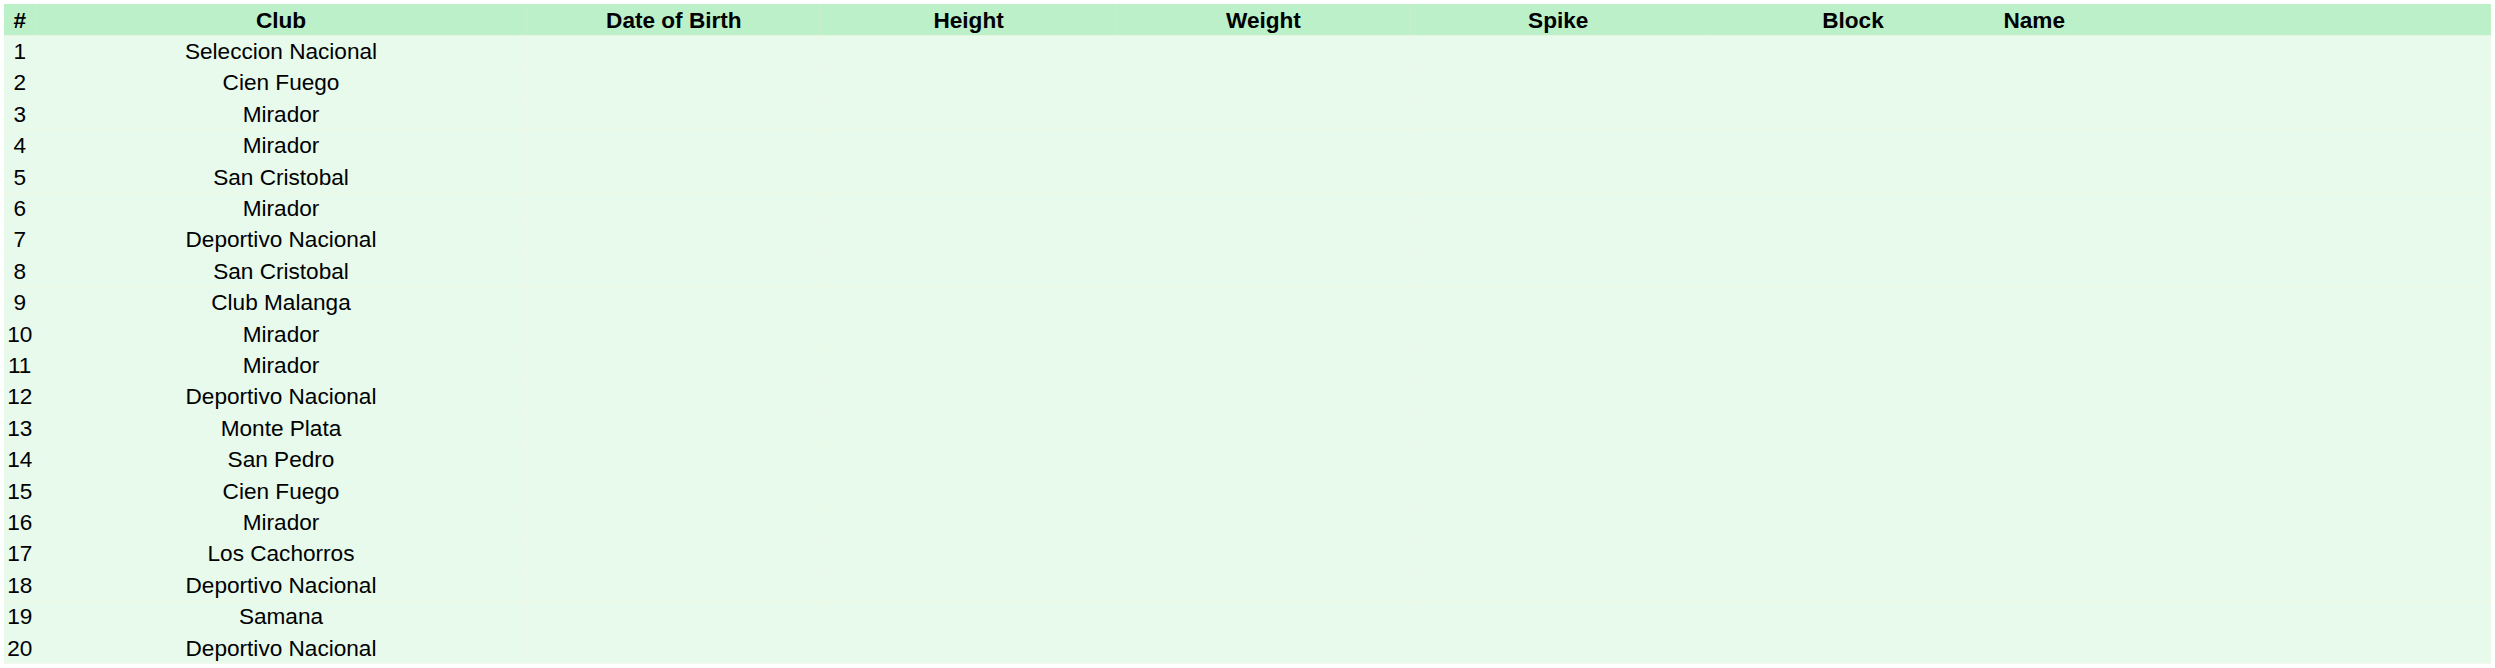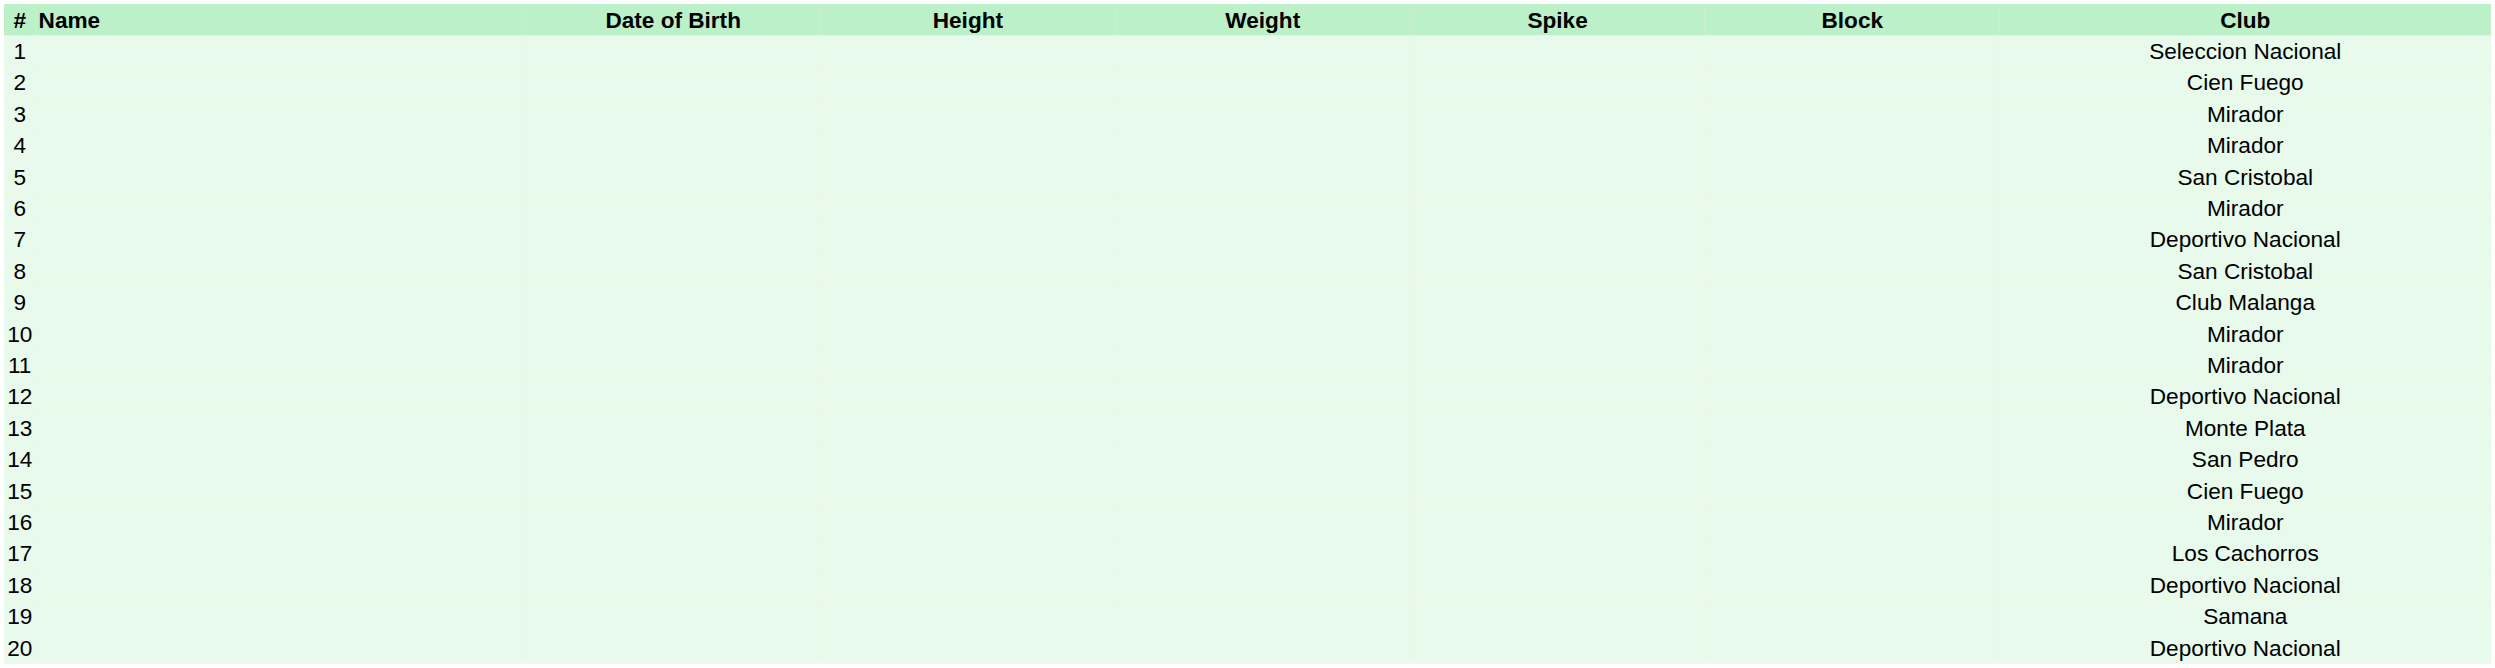columns swapped: Name <-> Club
